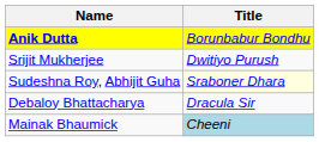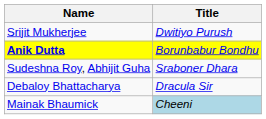rows swapped: Anik Dutta <-> Srijit Mukherjee
Sudeshna Roy, Abhijit Guha | Title: lightyellow background -> no background
